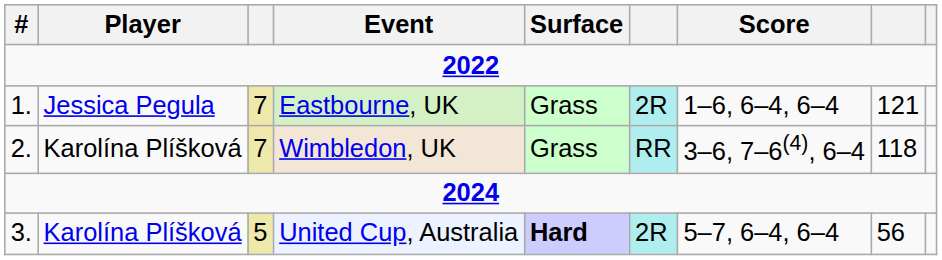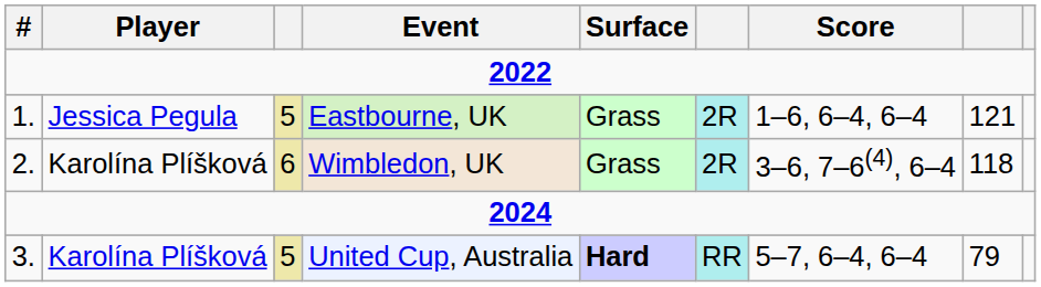Eastbourne, UK | column 3: 7 -> 5
Wimbledon, UK | column 3: 7 -> 6
Wimbledon, UK | column 6: RR -> 2R
United Cup, Australia | column 6: 2R -> RR
United Cup, Australia | column 8: 56 -> 79
